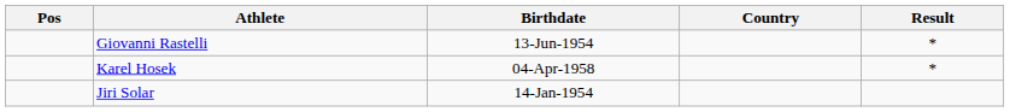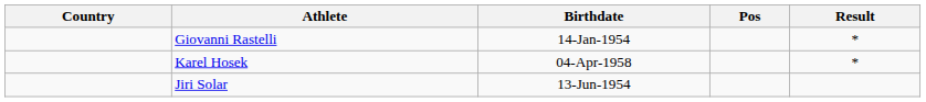columns swapped: Pos <-> Country
Giovanni Rastelli | Birthdate: 13-Jun-1954 -> 14-Jan-1954
Jiri Solar | Birthdate: 14-Jan-1954 -> 13-Jun-1954
